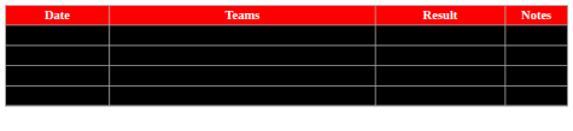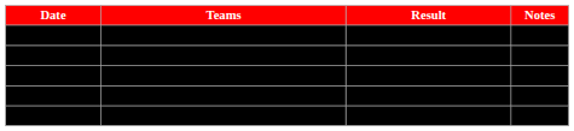France vs. Germany | Result: Germany, 2-1 -> Norway, 5-3
Czech Republic vs. Norway | Date: bold -> normal
Czech Republic vs. Norway | Result: Norway, 5-3 -> Germany, 2-1
+ row: August 30 | Germany vs. Norway | Germany, 4-3 (OT)
